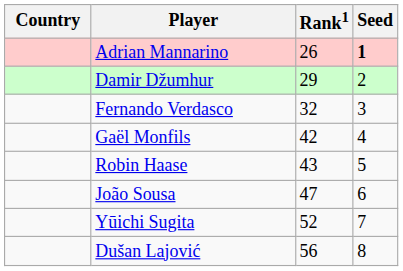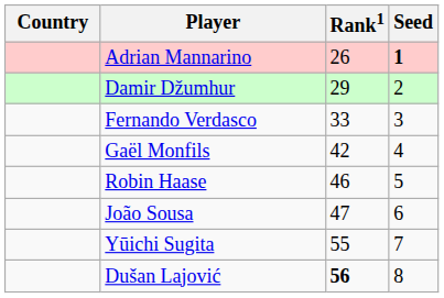Fernando Verdasco | Rank1: 32 -> 33
Robin Haase | Rank1: 43 -> 46
Yūichi Sugita | Rank1: 52 -> 55
Dušan Lajović | Rank1: normal -> bold
